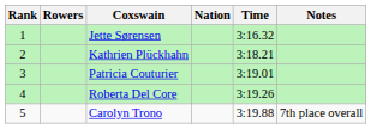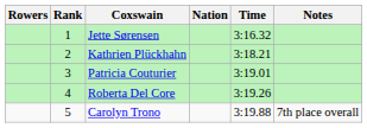columns swapped: Rank <-> Rowers
